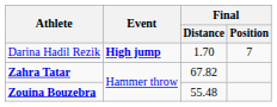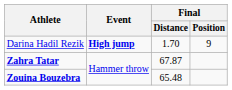Darina Hadil Rezik | Final / Position: 7 -> 9
Zahra Tatar | Final / Distance: 67.82 -> 67.87
Zouina Bouzebra | Final / Distance: 55.48 -> 65.48
